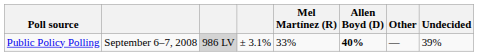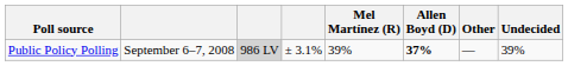Public Policy Polling | Mel Martínez (R): 33% -> 39%
Public Policy Polling | Allen Boyd (D): 40% -> 37%
